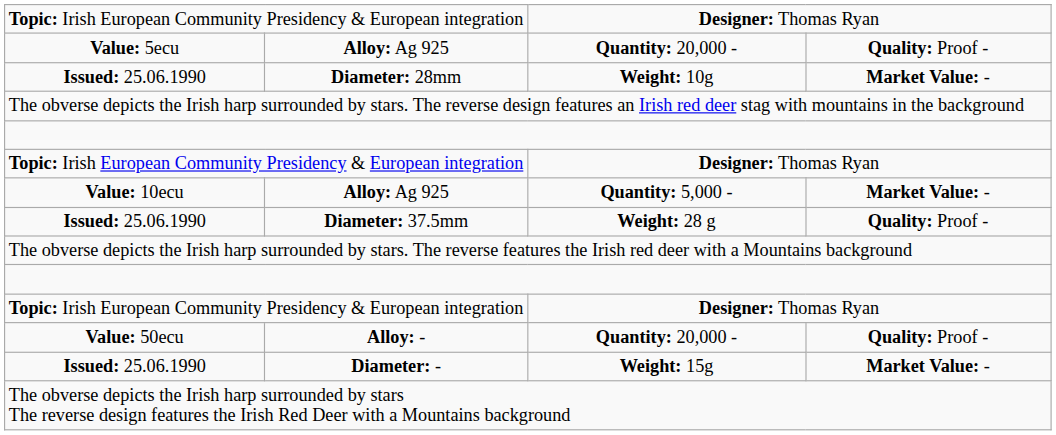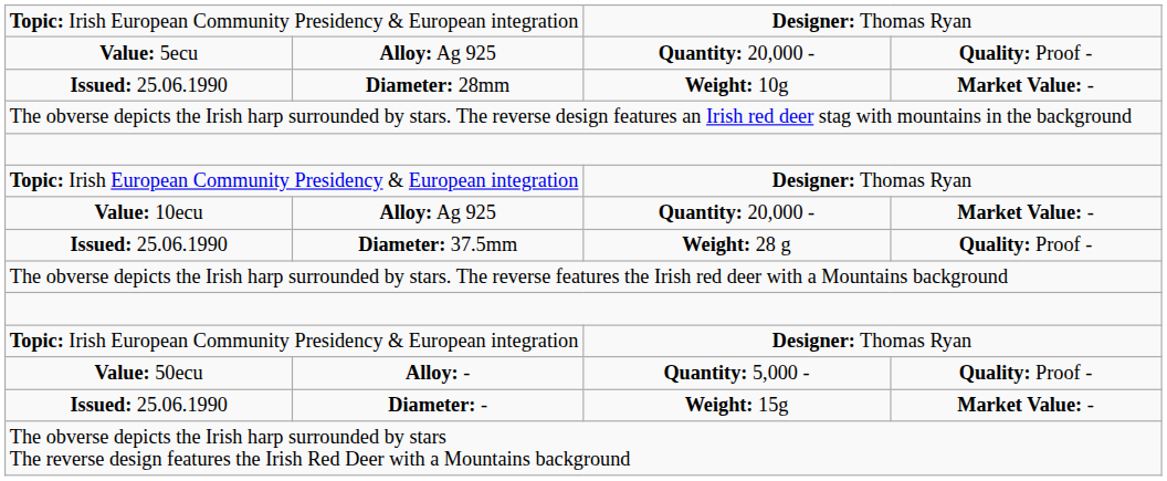Value: 10ecu / Alloy: Ag 925 | column 3: Quantity: 5,000 - -> Quantity: 20,000 -
Alloy: - | column 3: Quantity: 20,000 - -> Quantity: 5,000 -
